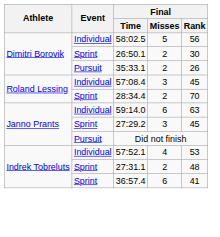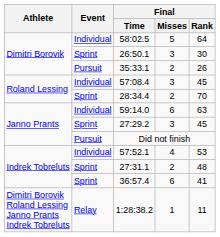58:02.5 | Final / Rank: 56 -> 64
26:50.1 | Final / Misses: 2 -> 3
+ row: Dimitri Borovik Roland Lessing Janno Prants Indrek Tobreluts | Relay | 1:28:38.2 | 1 | 11
